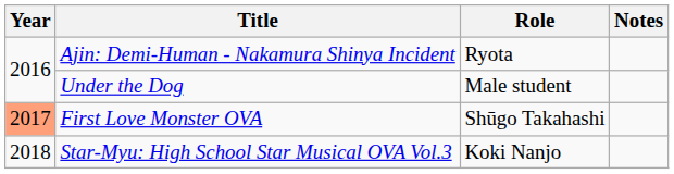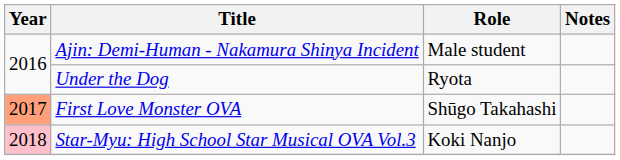Ajin: Demi-Human - Nakamura Shinya Incident | Role: Ryota -> Male student
Under the Dog | Role: Male student -> Ryota
Star-Myu: High School Star Musical OVA Vol.3 | Year: no background -> pink background
